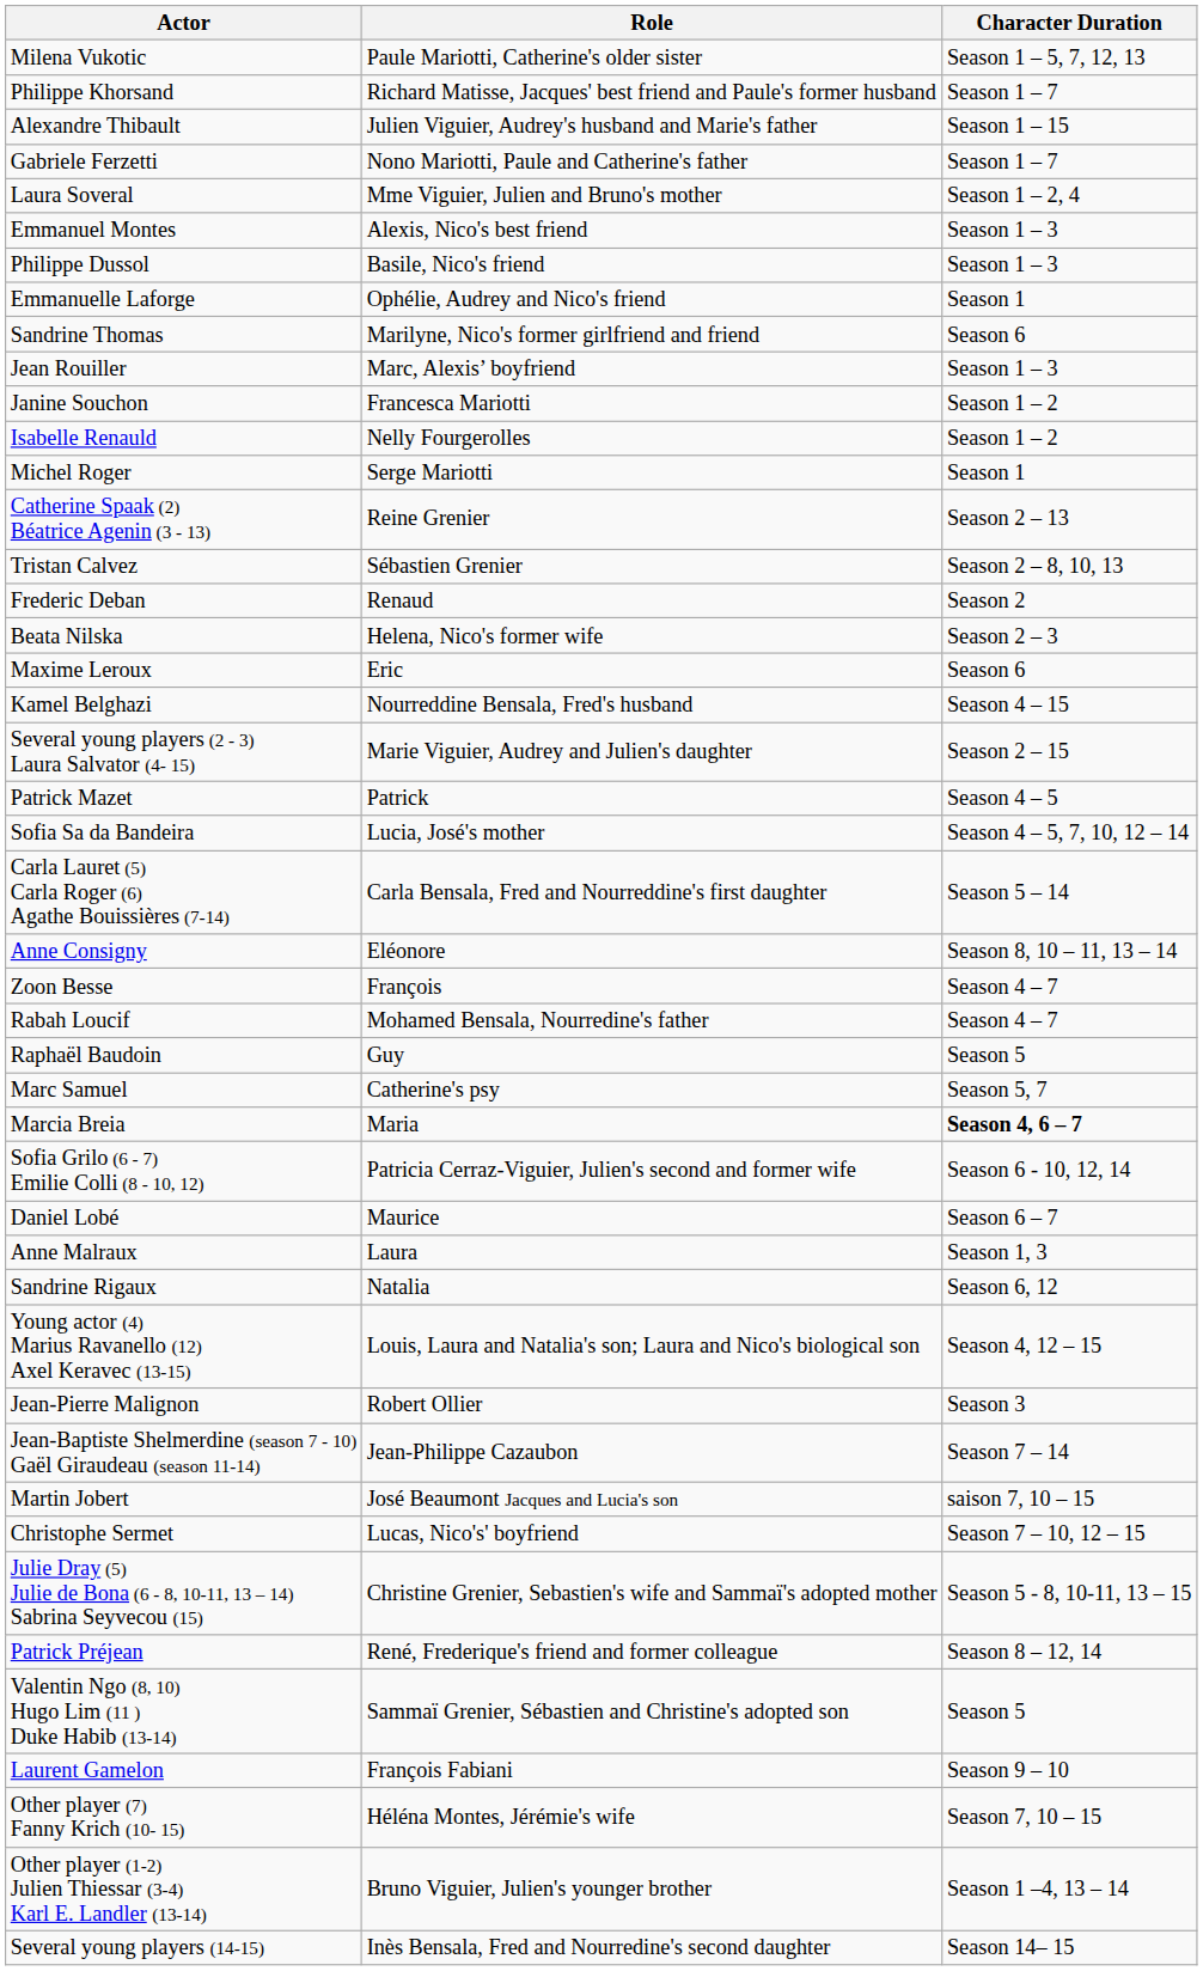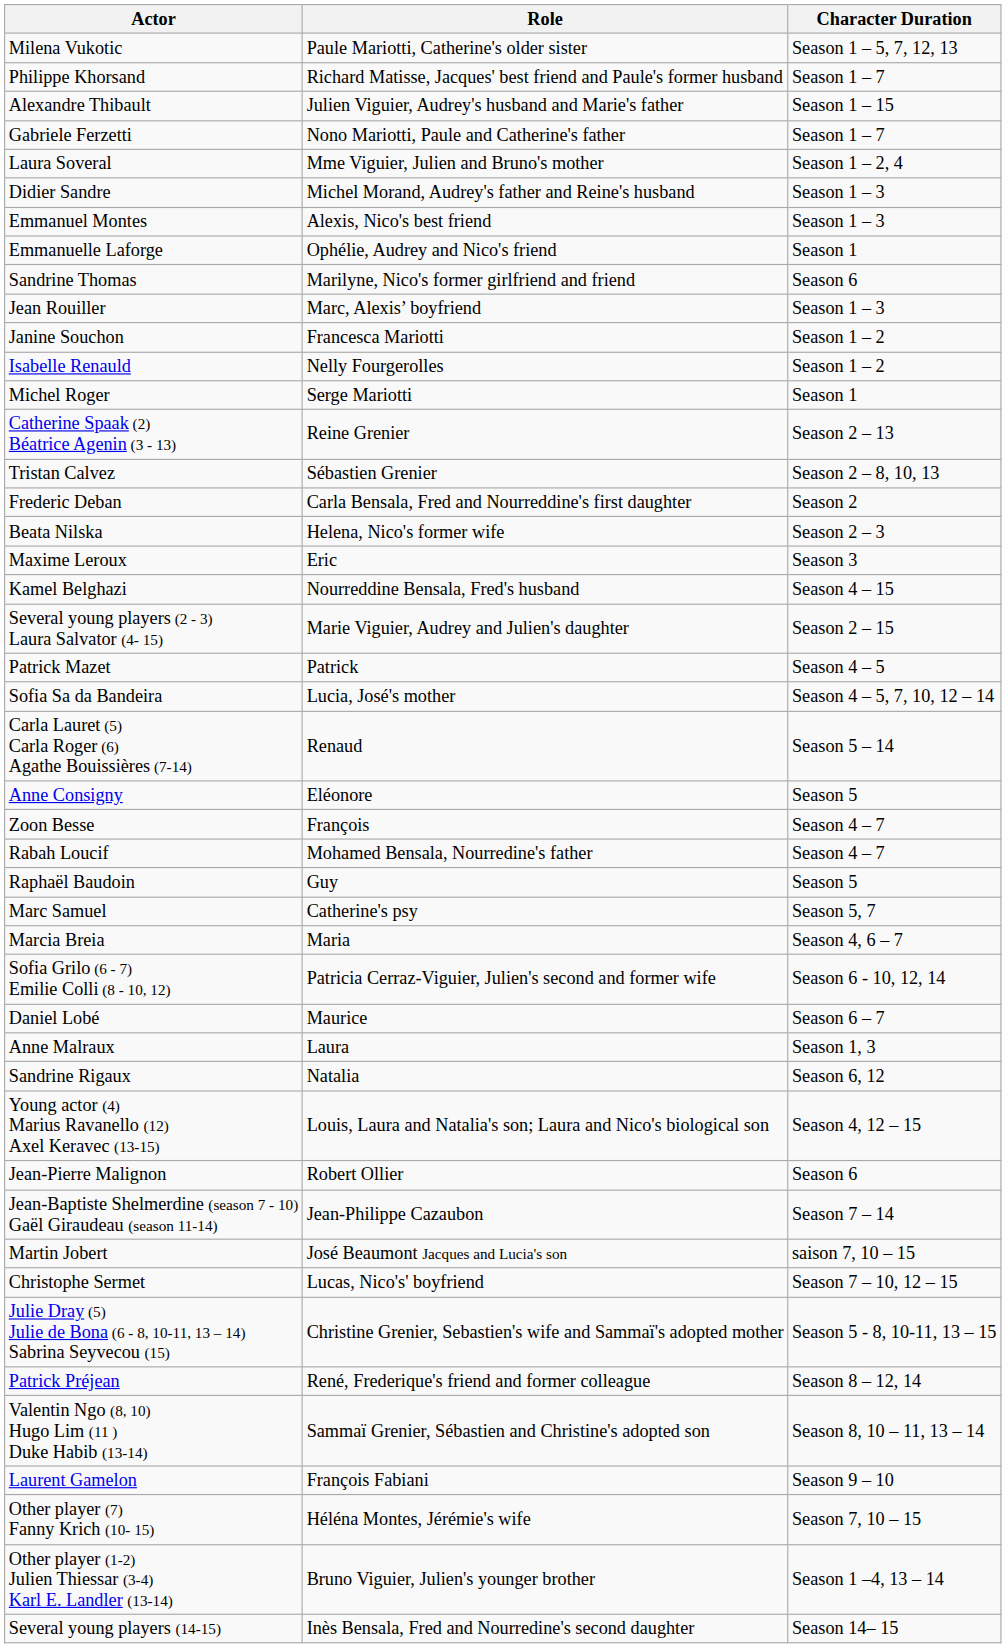+ row: Didier Sandre | Michel Morand, Audrey's father and Reine's husband | Season 1 – 3
- row: Philippe Dussol | Basile, Nico's friend | Season 1 – 3
Frederic Deban | Role: Renaud -> Carla Bensala, Fred and Nourreddine's first daughter
Maxime Leroux | Character Duration: Season 6 -> Season 3
Carla Lauret (5) Carla Roger (6) Agathe Bouissières (7-14) | Role: Carla Bensala, Fred and Nourreddine's first daughter -> Renaud
Anne Consigny | Character Duration: Season 8, 10 – 11, 13 – 14 -> Season 5
Marcia Breia | Character Duration: bold -> normal
Jean-Pierre Malignon | Character Duration: Season 3 -> Season 6
Valentin Ngo (8, 10) Hugo Lim (11 ) Duke Habib (13-14) | Character Duration: Season 5 -> Season 8, 10 – 11, 13 – 14
